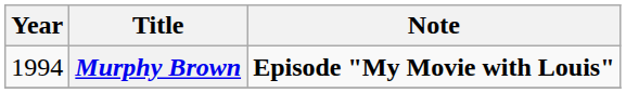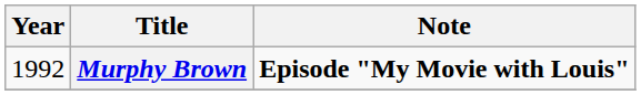Murphy Brown | Year: 1994 -> 1992
